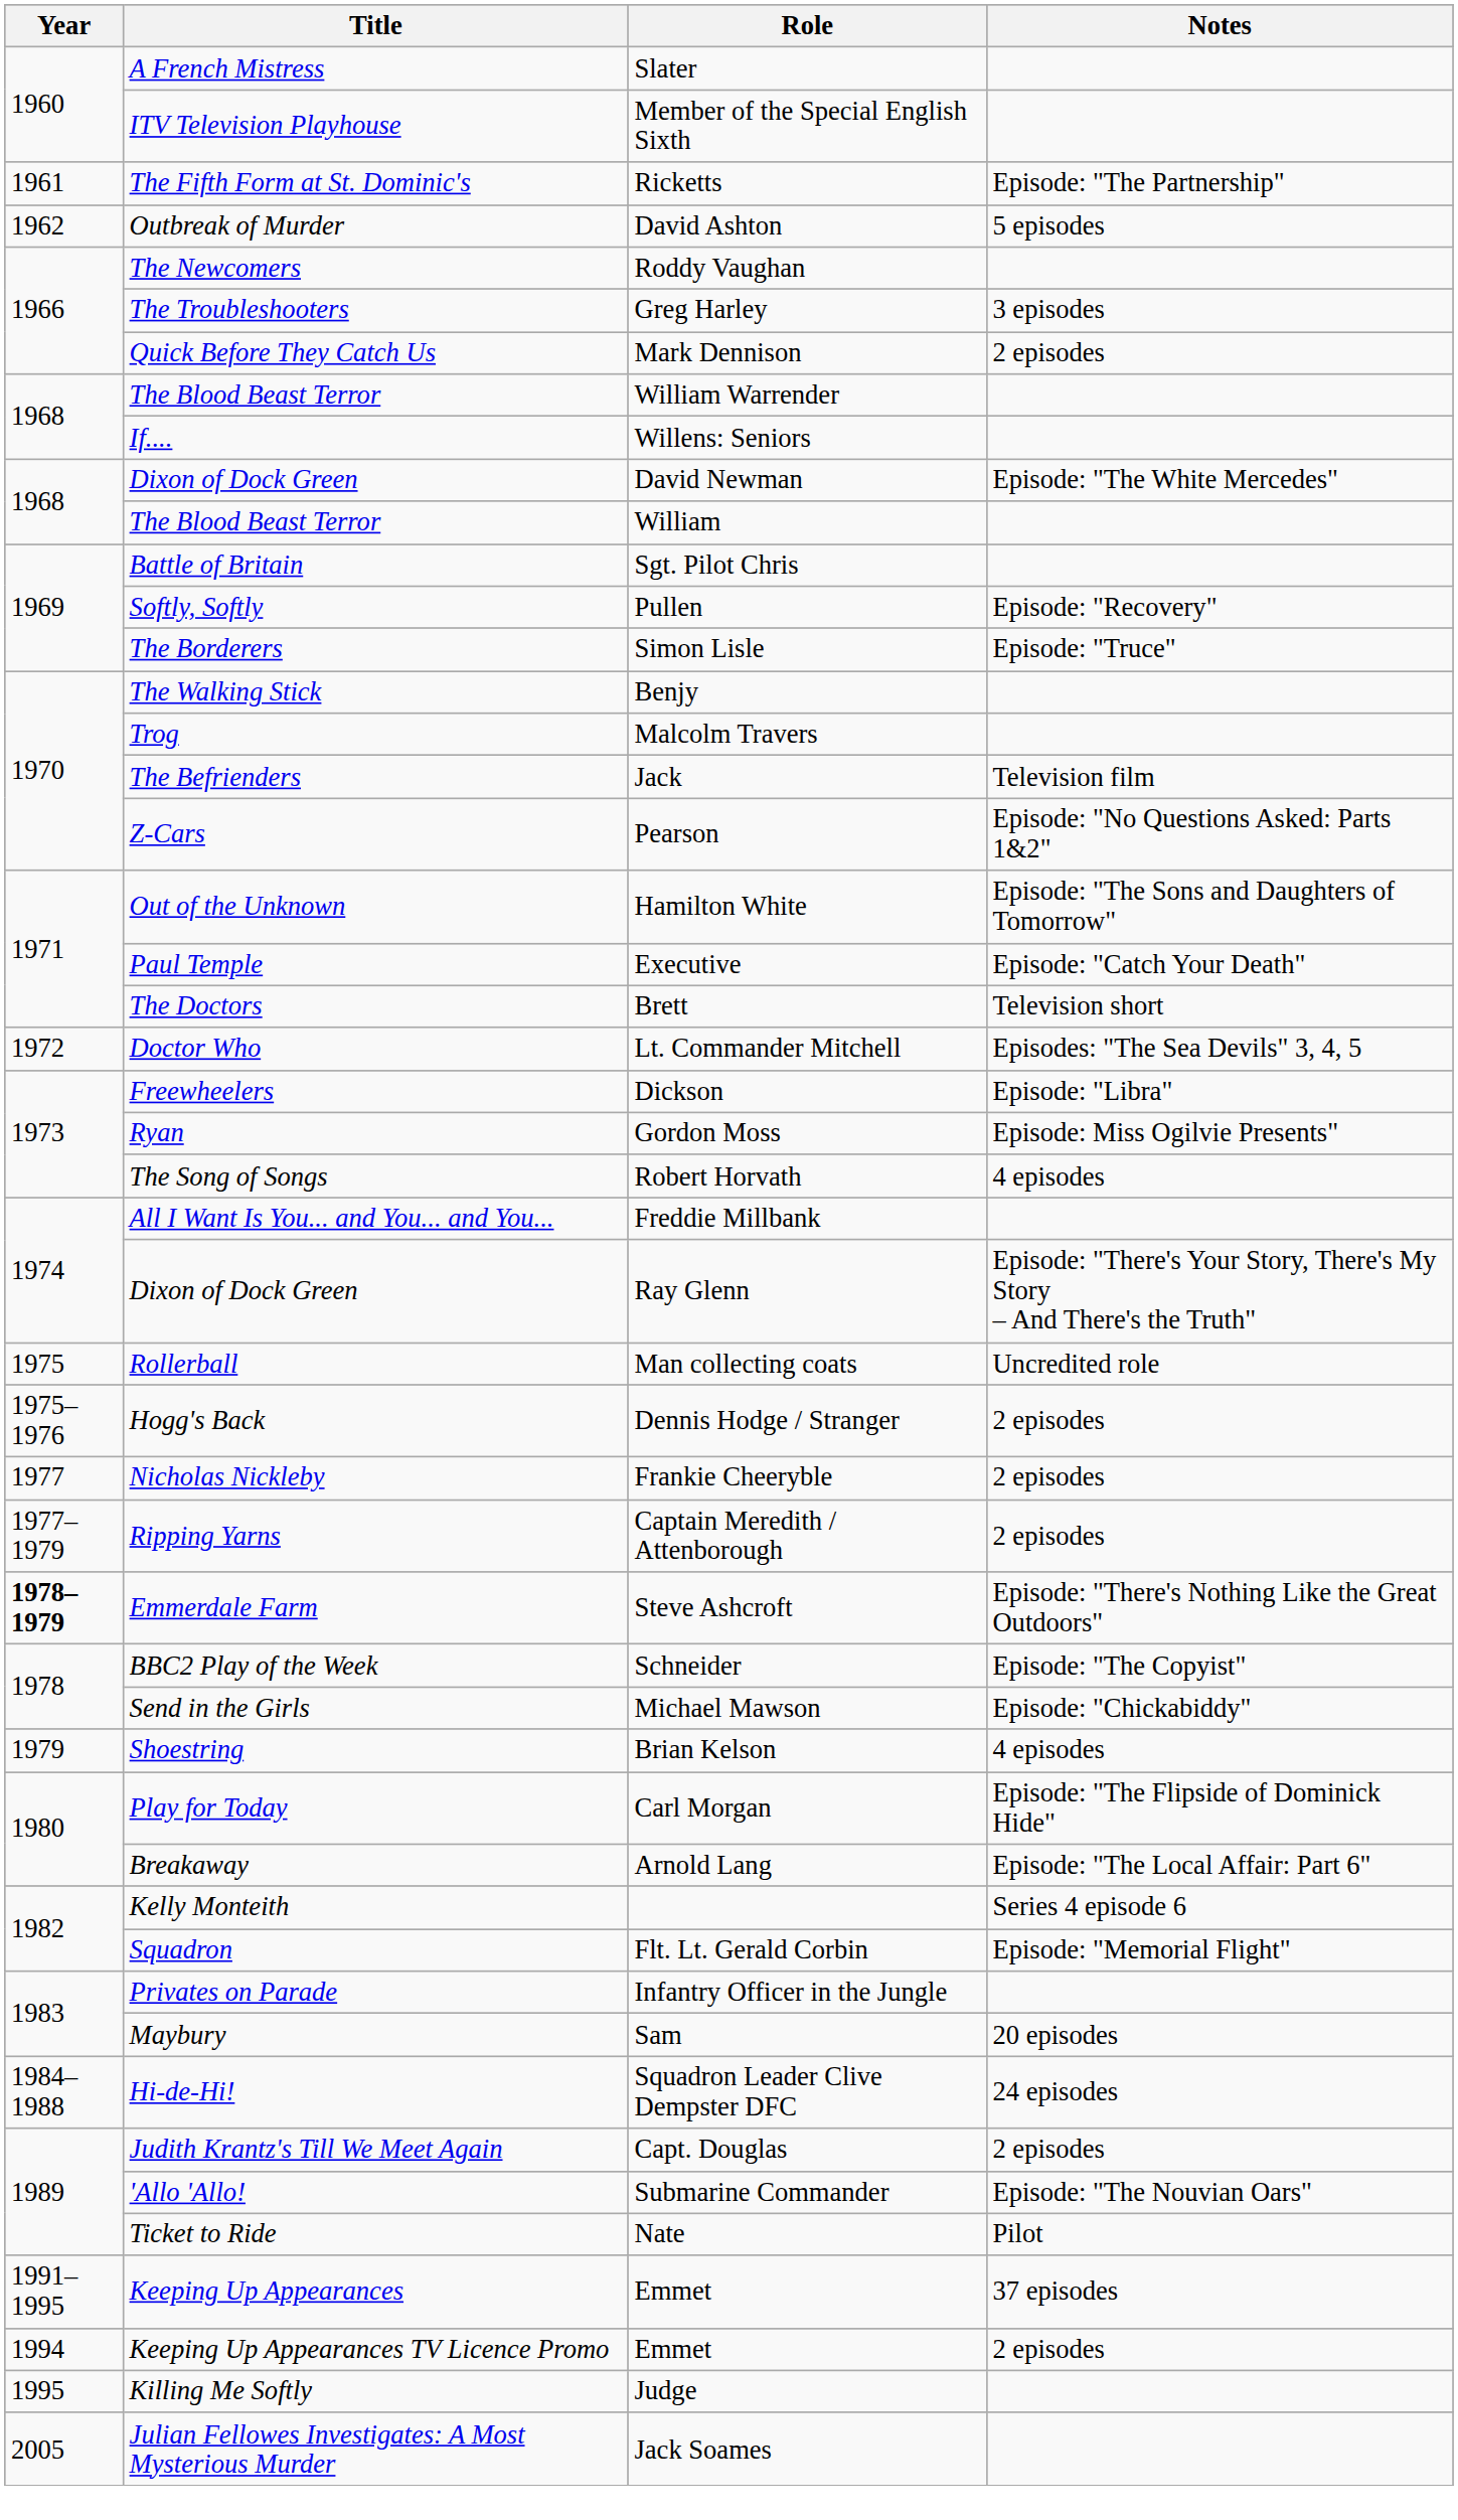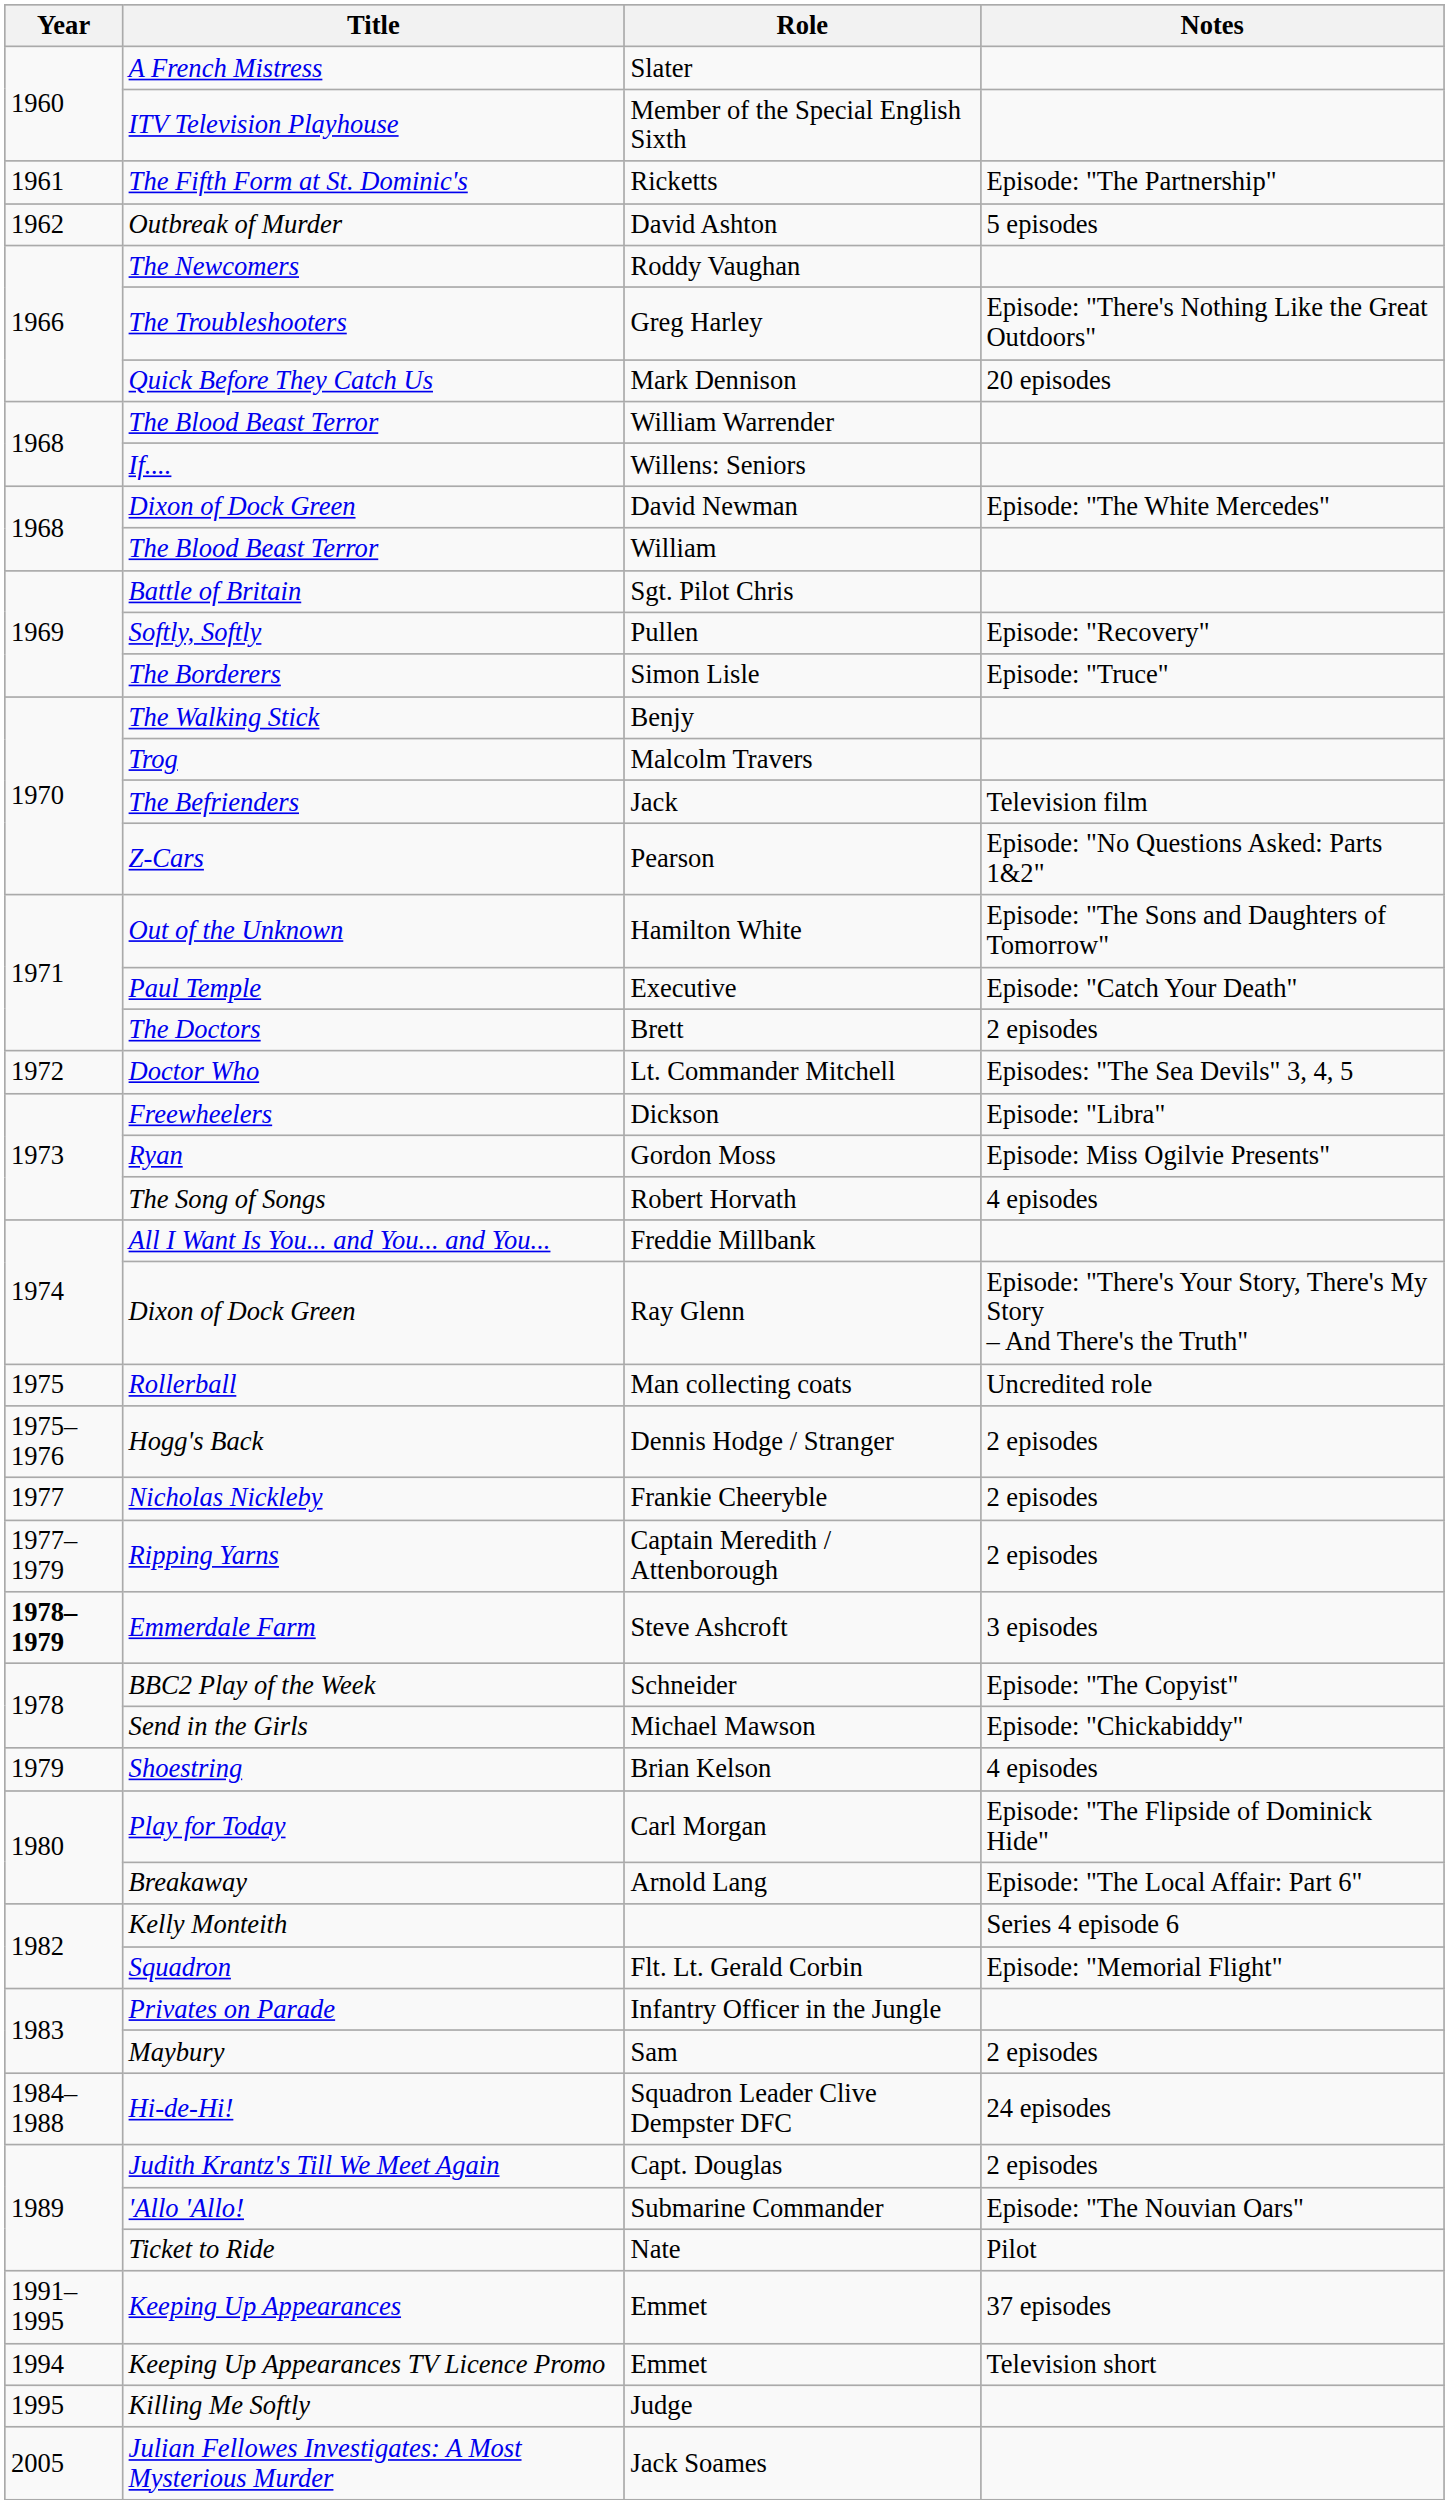Greg Harley | Notes: 3 episodes -> Episode: "There's Nothing Like the Great Outdoors"
Mark Dennison | Notes: 2 episodes -> 20 episodes
Brett | Notes: Television short -> 2 episodes
Steve Ashcroft | Notes: Episode: "There's Nothing Like the Great Outdoors" -> 3 episodes
Sam | Notes: 20 episodes -> 2 episodes
Keeping Up Appearances TV Licence Promo / Emmet | Notes: 2 episodes -> Television short
